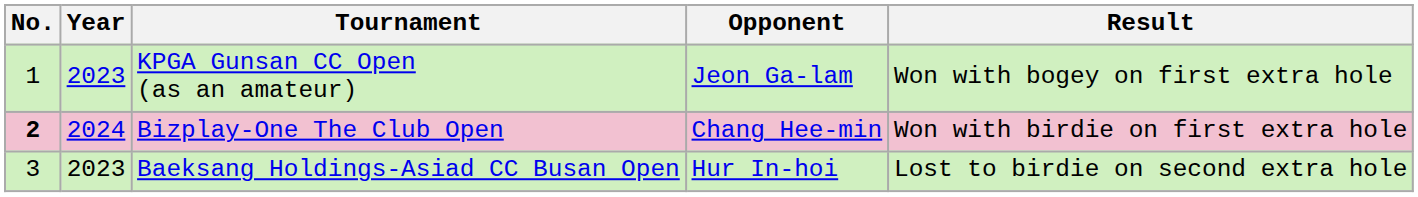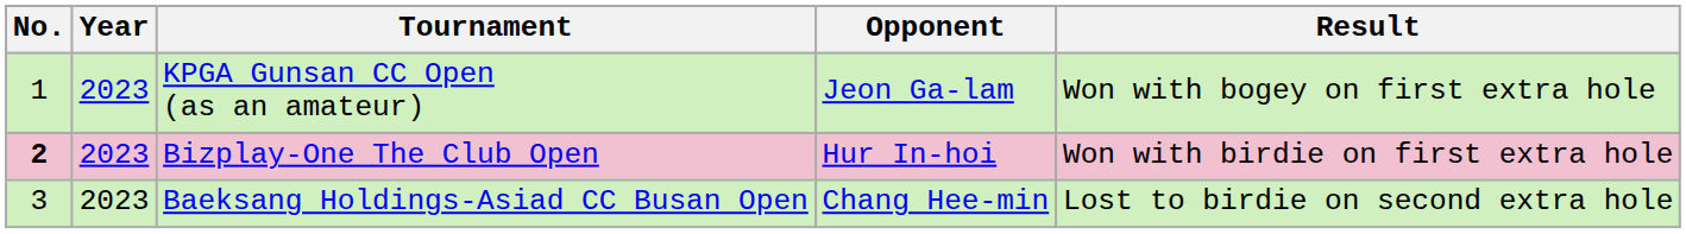Bizplay-One The Club Open | Year: 2024 -> 2023
Bizplay-One The Club Open | Opponent: Chang Hee-min -> Hur In-hoi
Baeksang Holdings-Asiad CC Busan Open | Opponent: Hur In-hoi -> Chang Hee-min
